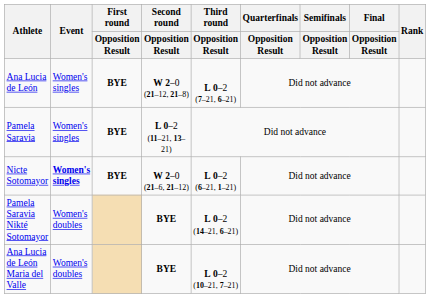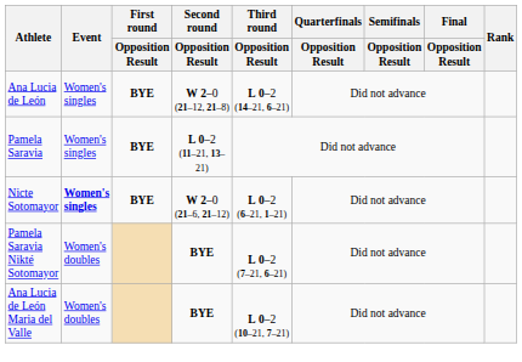Ana Lucia de León | Third round / Opposition Result: L 0–2 (7–21, 6–21) -> L 0–2 (14–21, 6–21)
Pamela Saravia Nikté Sotomayor | Third round / Opposition Result: L 0–2 (14–21, 6–21) -> L 0–2 (7–21, 6–21)
